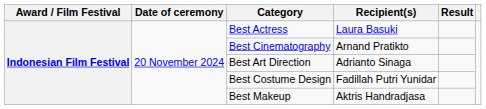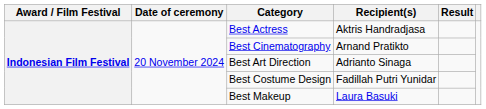Best Actress | Recipient(s): Laura Basuki -> Aktris Handradjasa
Best Makeup | Recipient(s): Aktris Handradjasa -> Laura Basuki
